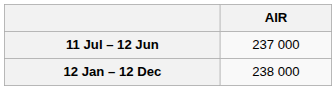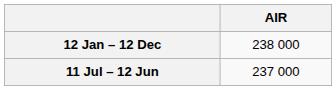rows swapped: 12 Jan – 12 Dec <-> 11 Jul – 12 Jun
